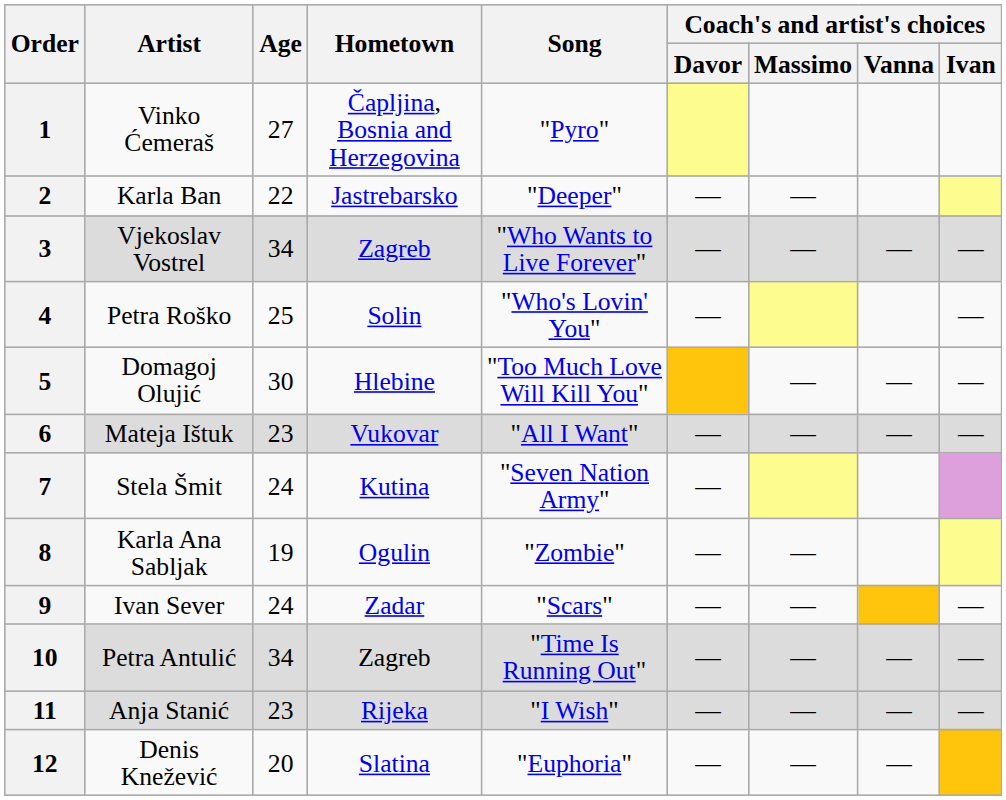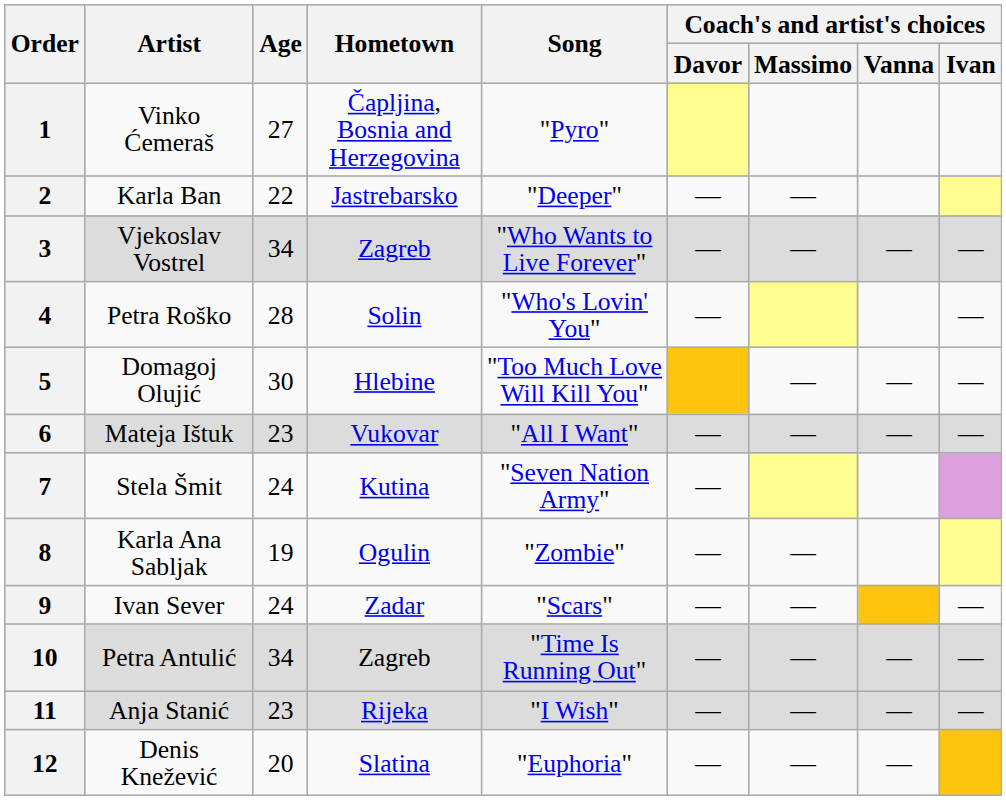4 | Age: 25 -> 28
